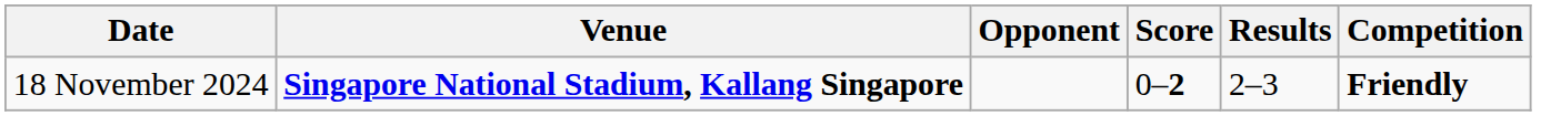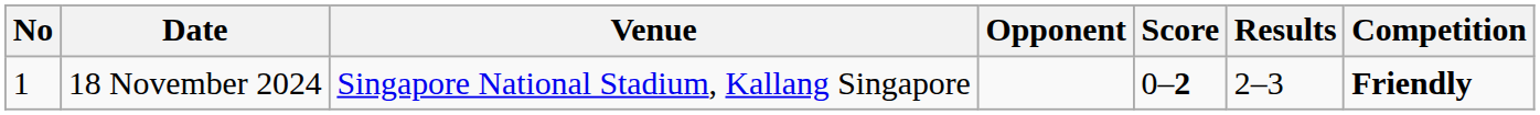+ column: No | 1
18 November 2024 | Venue: bold -> normal
